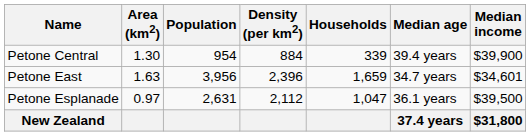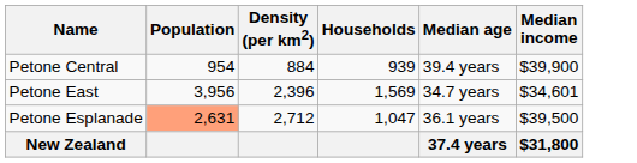- column: Area (km2) | 1.30 | 1.63 | 0.97
Petone Central | Households: 339 -> 939
Petone East | Households: 1,659 -> 1,569
Petone Esplanade | Population: no background -> lightsalmon background
Petone Esplanade | Density (per km2): 2,112 -> 2,712
